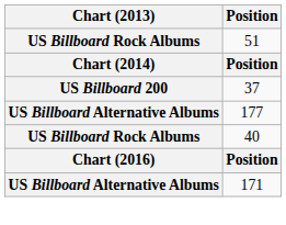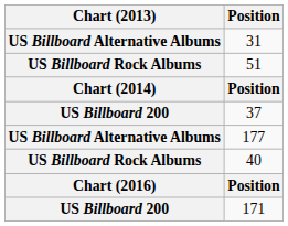+ row: US Billboard Alternative Albums | 31
171 | Chart (2013): US Billboard Alternative Albums -> US Billboard 200
